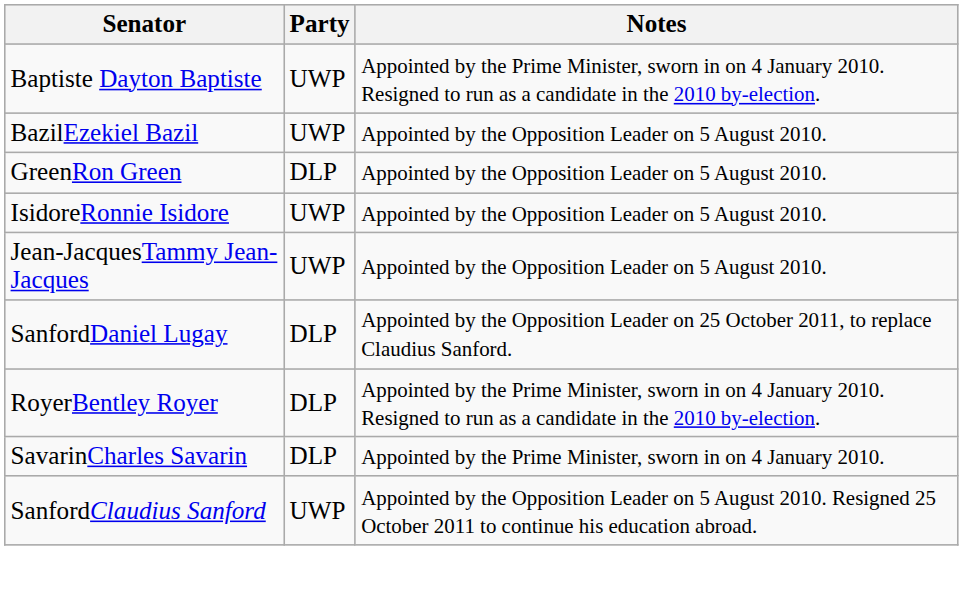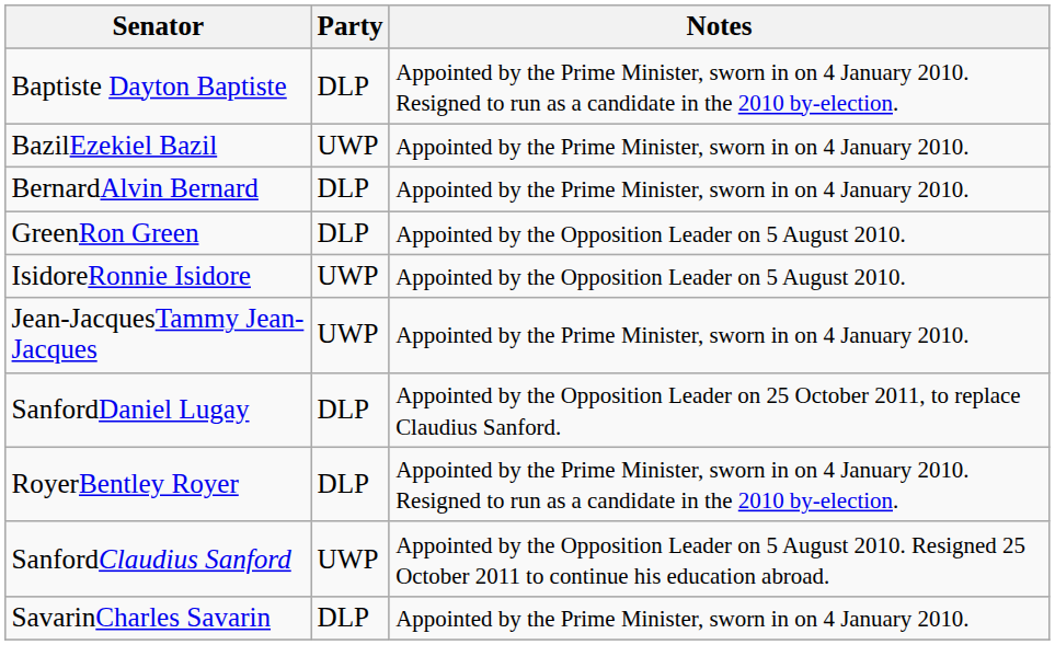Baptiste Dayton Baptiste | Party: UWP -> DLP
BazilEzekiel Bazil | Notes: Appointed by the Opposition Leader on 5 August 2010. -> Appointed by the Prime Minister, sworn in on 4 January 2010.
+ row: BernardAlvin Bernard | DLP | Appointed by the Prime Minister, sworn in on 4 January 2010.
Jean-JacquesTammy Jean-Jacques | Notes: Appointed by the Opposition Leader on 5 August 2010. -> Appointed by the Prime Minister, sworn in on 4 January 2010.
rows swapped: SanfordClaudius Sanford <-> SavarinCharles Savarin
